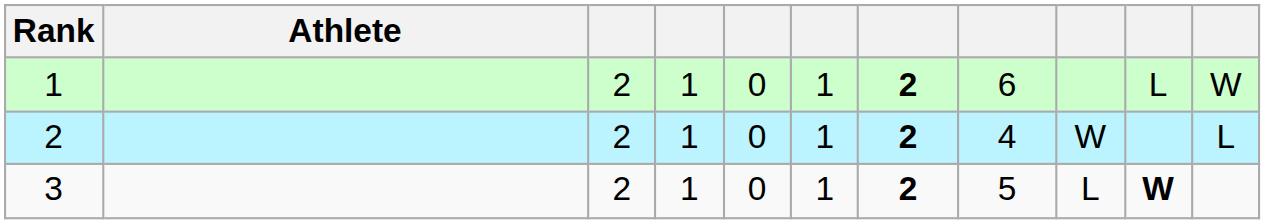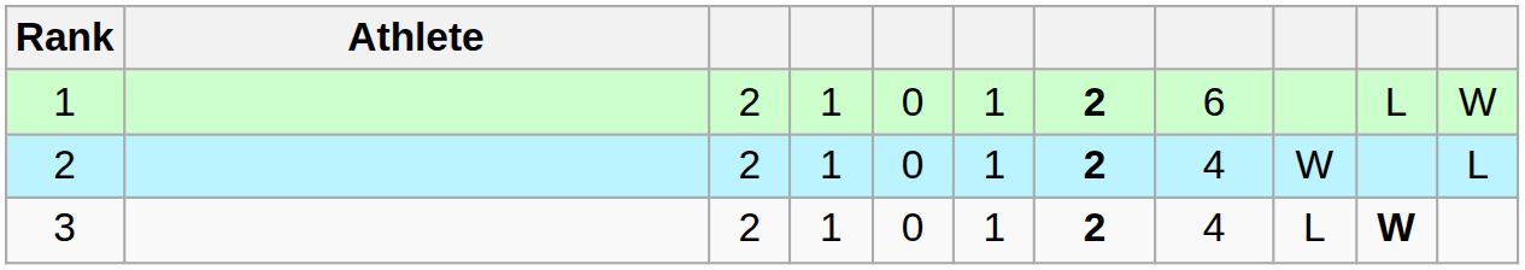3 | column 8: 5 -> 4
